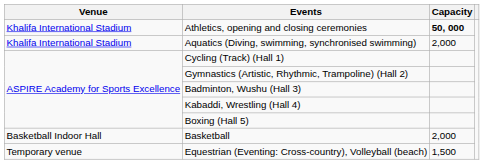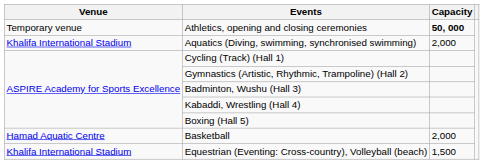Athletics, opening and closing ceremonies | Venue: Khalifa International Stadium -> Temporary venue
Basketball | Venue: Basketball Indoor Hall -> Hamad Aquatic Centre
Equestrian (Eventing: Cross-country), Volleyball (beach) | Venue: Temporary venue -> Khalifa International Stadium
